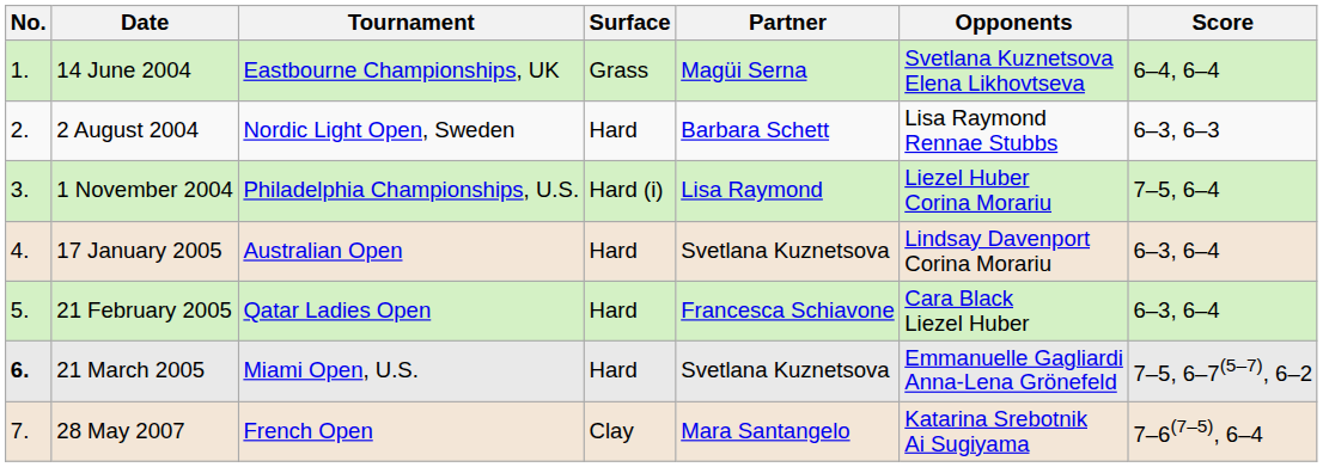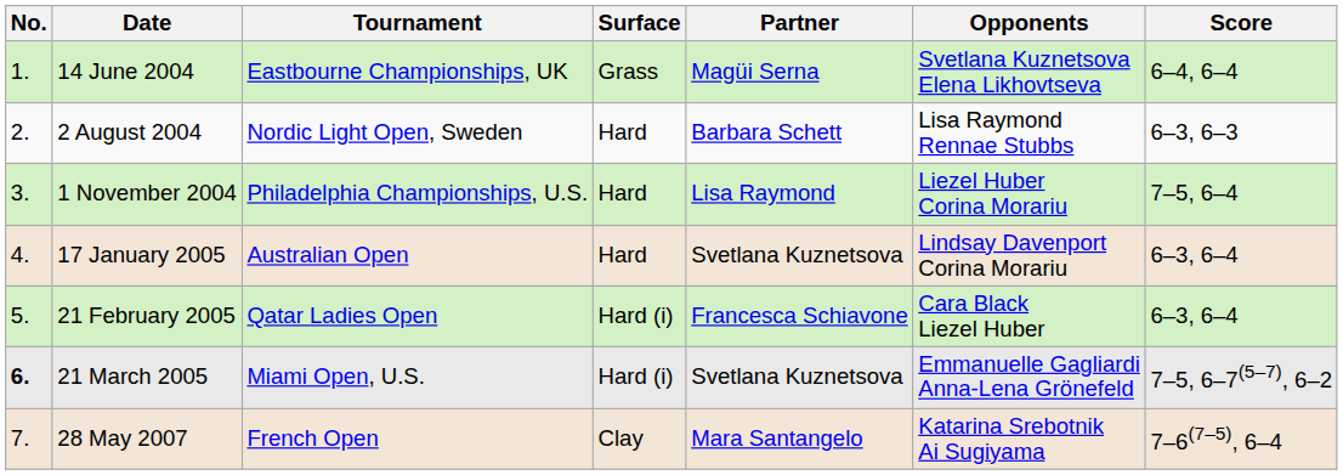1 November 2004 | Surface: Hard (i) -> Hard
21 February 2005 | Surface: Hard -> Hard (i)
21 March 2005 | Surface: Hard -> Hard (i)
